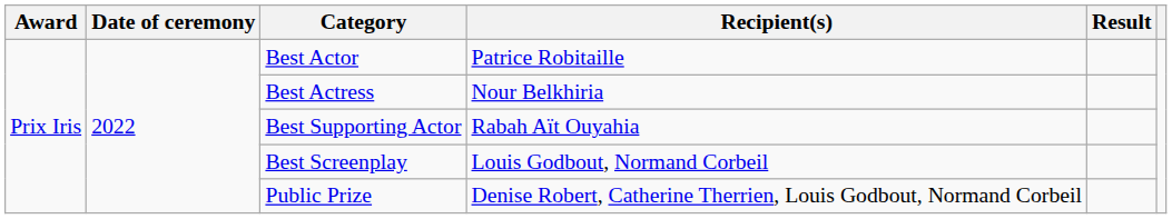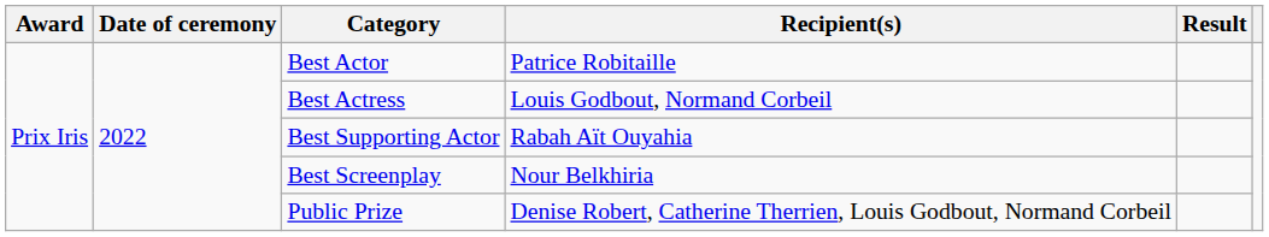Best Actress | Recipient(s): Nour Belkhiria -> Louis Godbout, Normand Corbeil
Best Screenplay | Recipient(s): Louis Godbout, Normand Corbeil -> Nour Belkhiria
